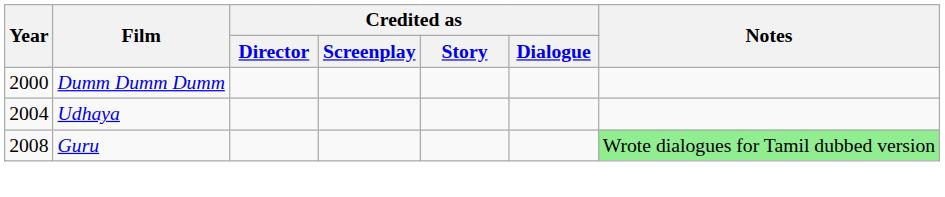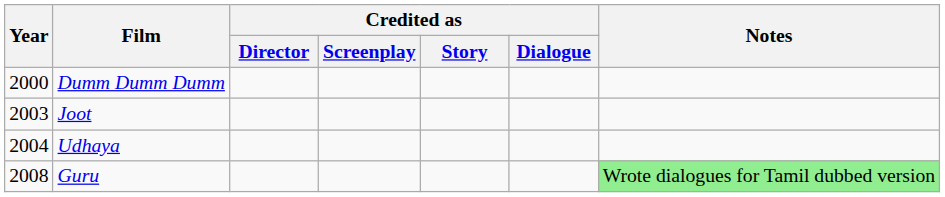+ row: 2003 | Joot
